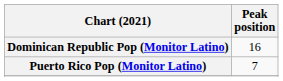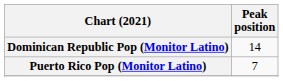Dominican Republic Pop (Monitor Latino) | Peak position: 16 -> 14
